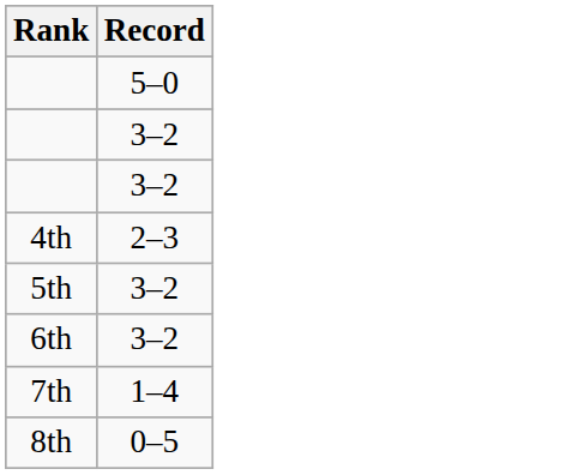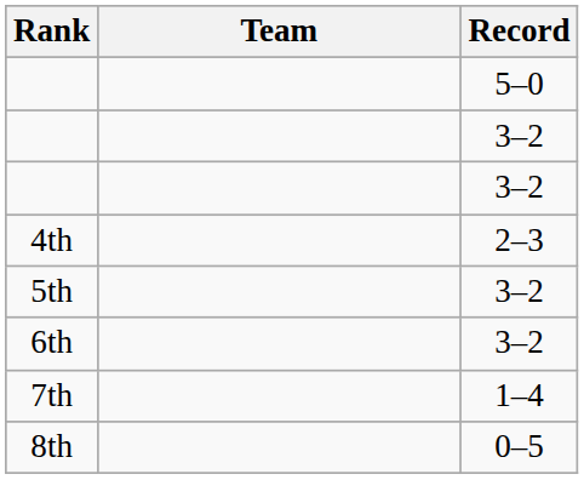+ column: Team
